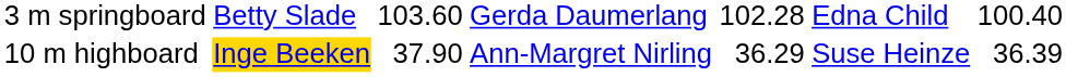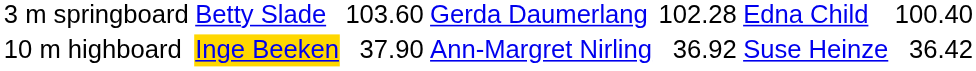10 m highboard | column 5: 36.29 -> 36.92
10 m highboard | column 7: 36.39 -> 36.42
